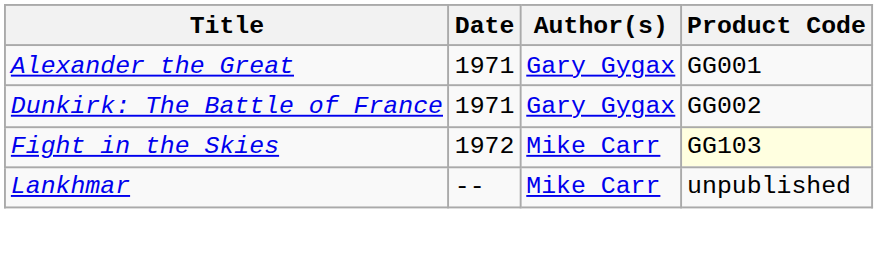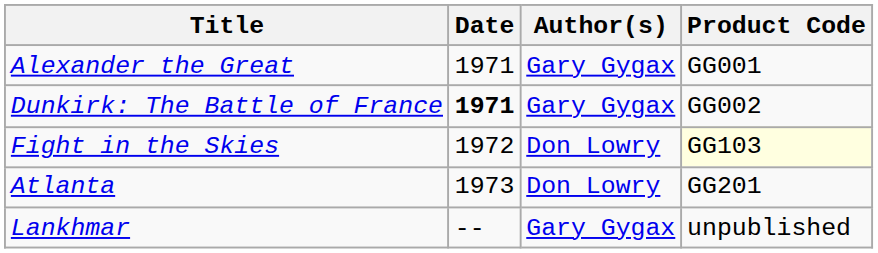Dunkirk: The Battle of France | Date: normal -> bold
Fight in the Skies | Author(s): Mike Carr -> Don Lowry
+ row: Atlanta | 1973 | Don Lowry | GG201
Lankhmar | Author(s): Mike Carr -> Gary Gygax
